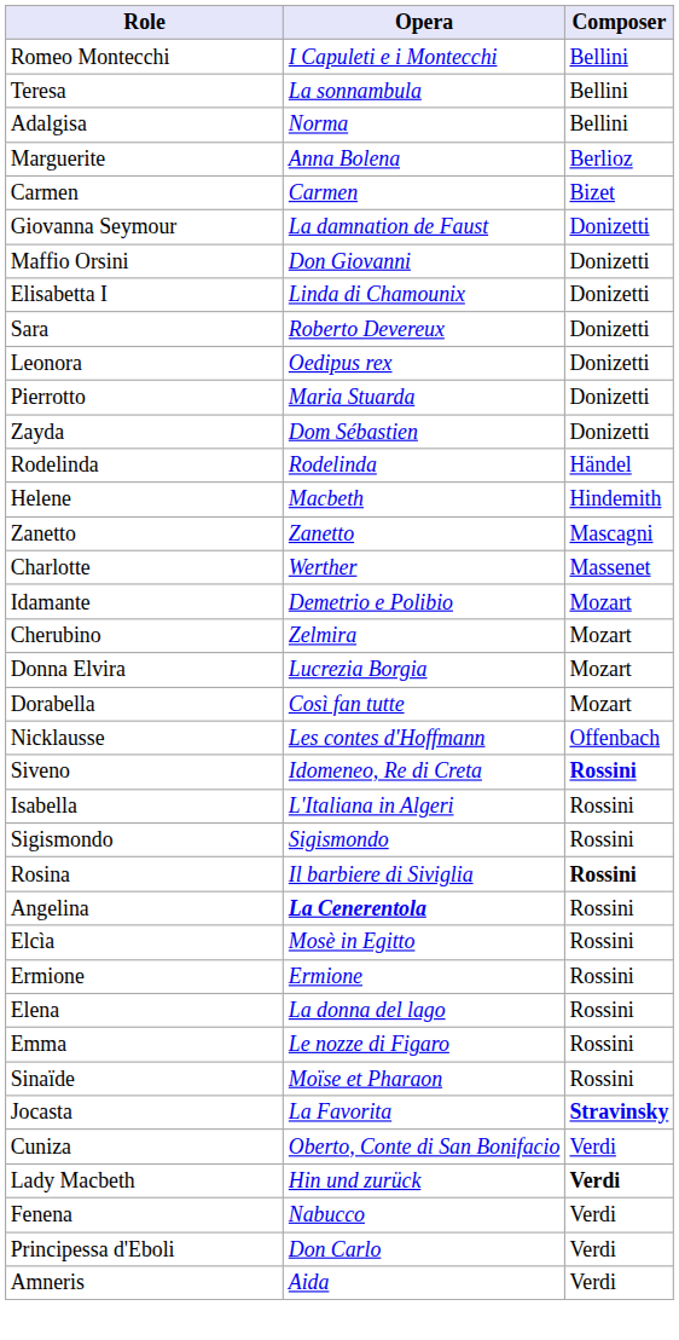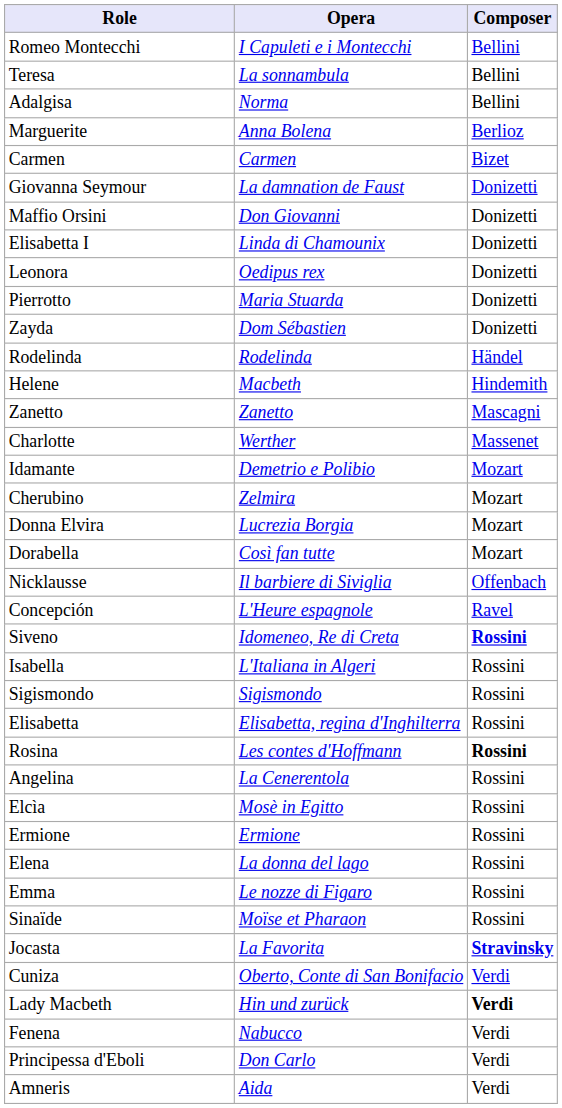- row: Sara | Roberto Devereux | Donizetti
Nicklausse | Opera: Les contes d'Hoffmann -> Il barbiere di Siviglia
+ row: Concepción | L'Heure espagnole | Ravel
+ row: Elisabetta | Elisabetta, regina d'Inghilterra | Rossini
Rosina | Opera: Il barbiere di Siviglia -> Les contes d'Hoffmann
Angelina | Opera: bold -> normal
